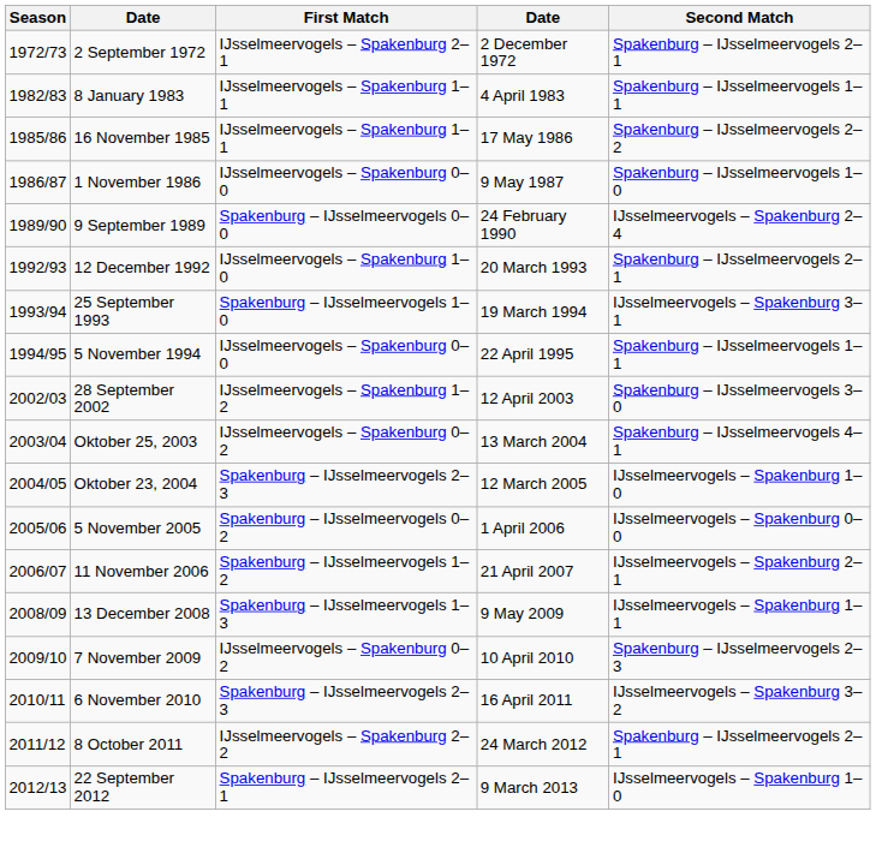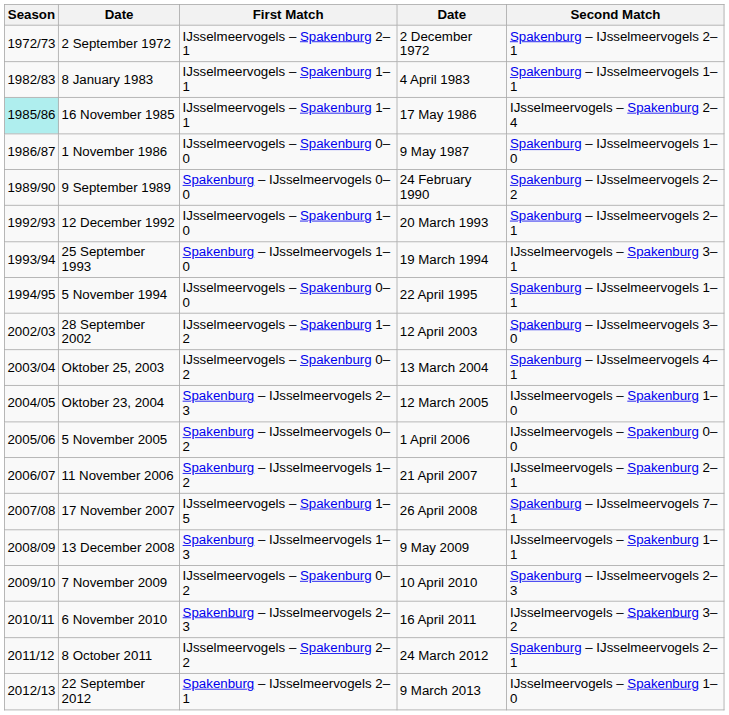16 November 1985 | Season: no background -> paleturquoise background
16 November 1985 | Second Match: Spakenburg – IJsselmeervogels 2–2 -> IJsselmeervogels – Spakenburg 2–4
9 September 1989 | Second Match: IJsselmeervogels – Spakenburg 2–4 -> Spakenburg – IJsselmeervogels 2–2
+ row: 2007/08 | 17 November 2007 | IJsselmeervogels – Spakenburg 1–5 | 26 April 2008 | Spakenburg – IJsselmeervogels 7–1
